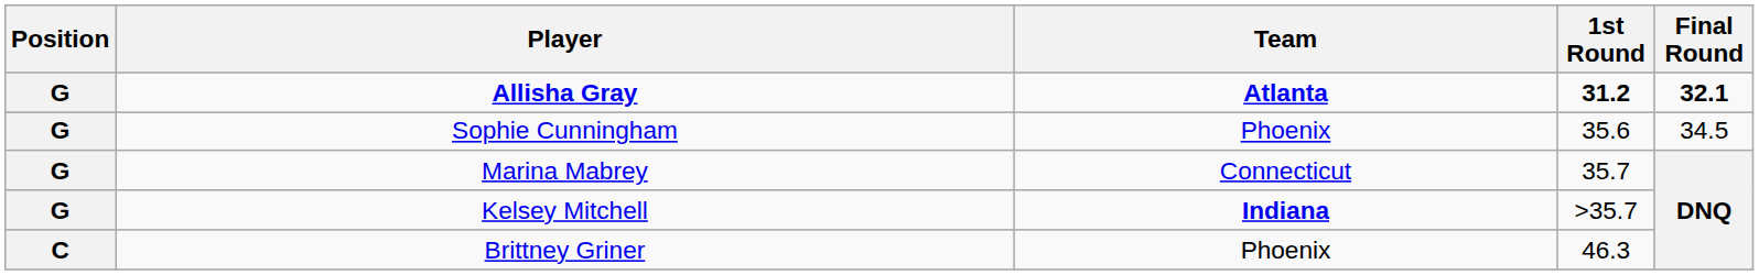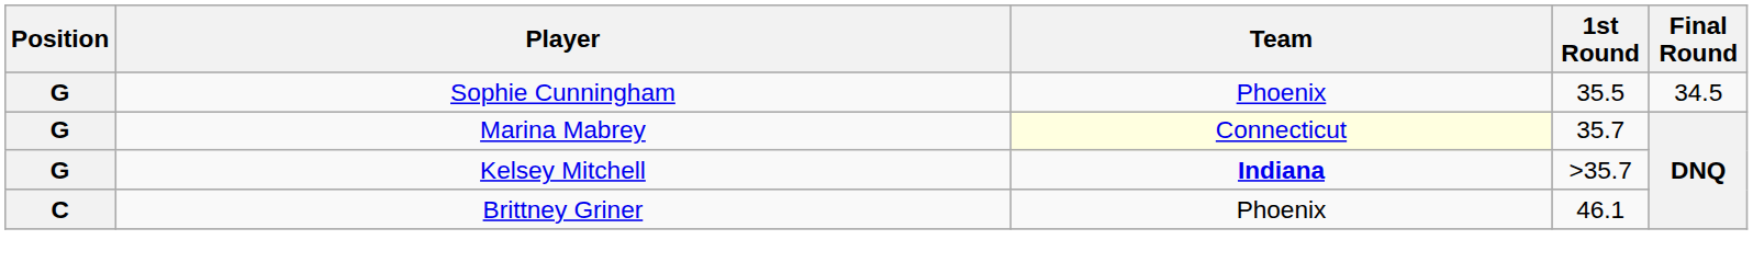- row: G | Allisha Gray | Atlanta | 31.2 | 32.1
Sophie Cunningham | 1st Round: 35.6 -> 35.5
Marina Mabrey | Team: no background -> lightyellow background
Brittney Griner | 1st Round: 46.3 -> 46.1
